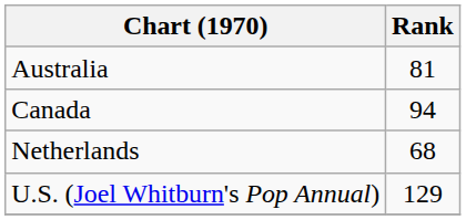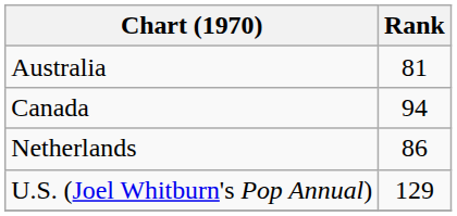Netherlands | Rank: 68 -> 86
